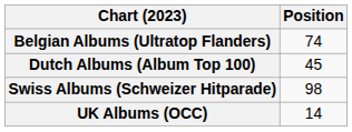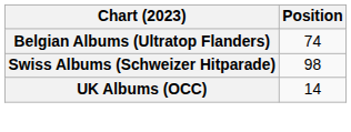- row: Dutch Albums (Album Top 100) | 45
